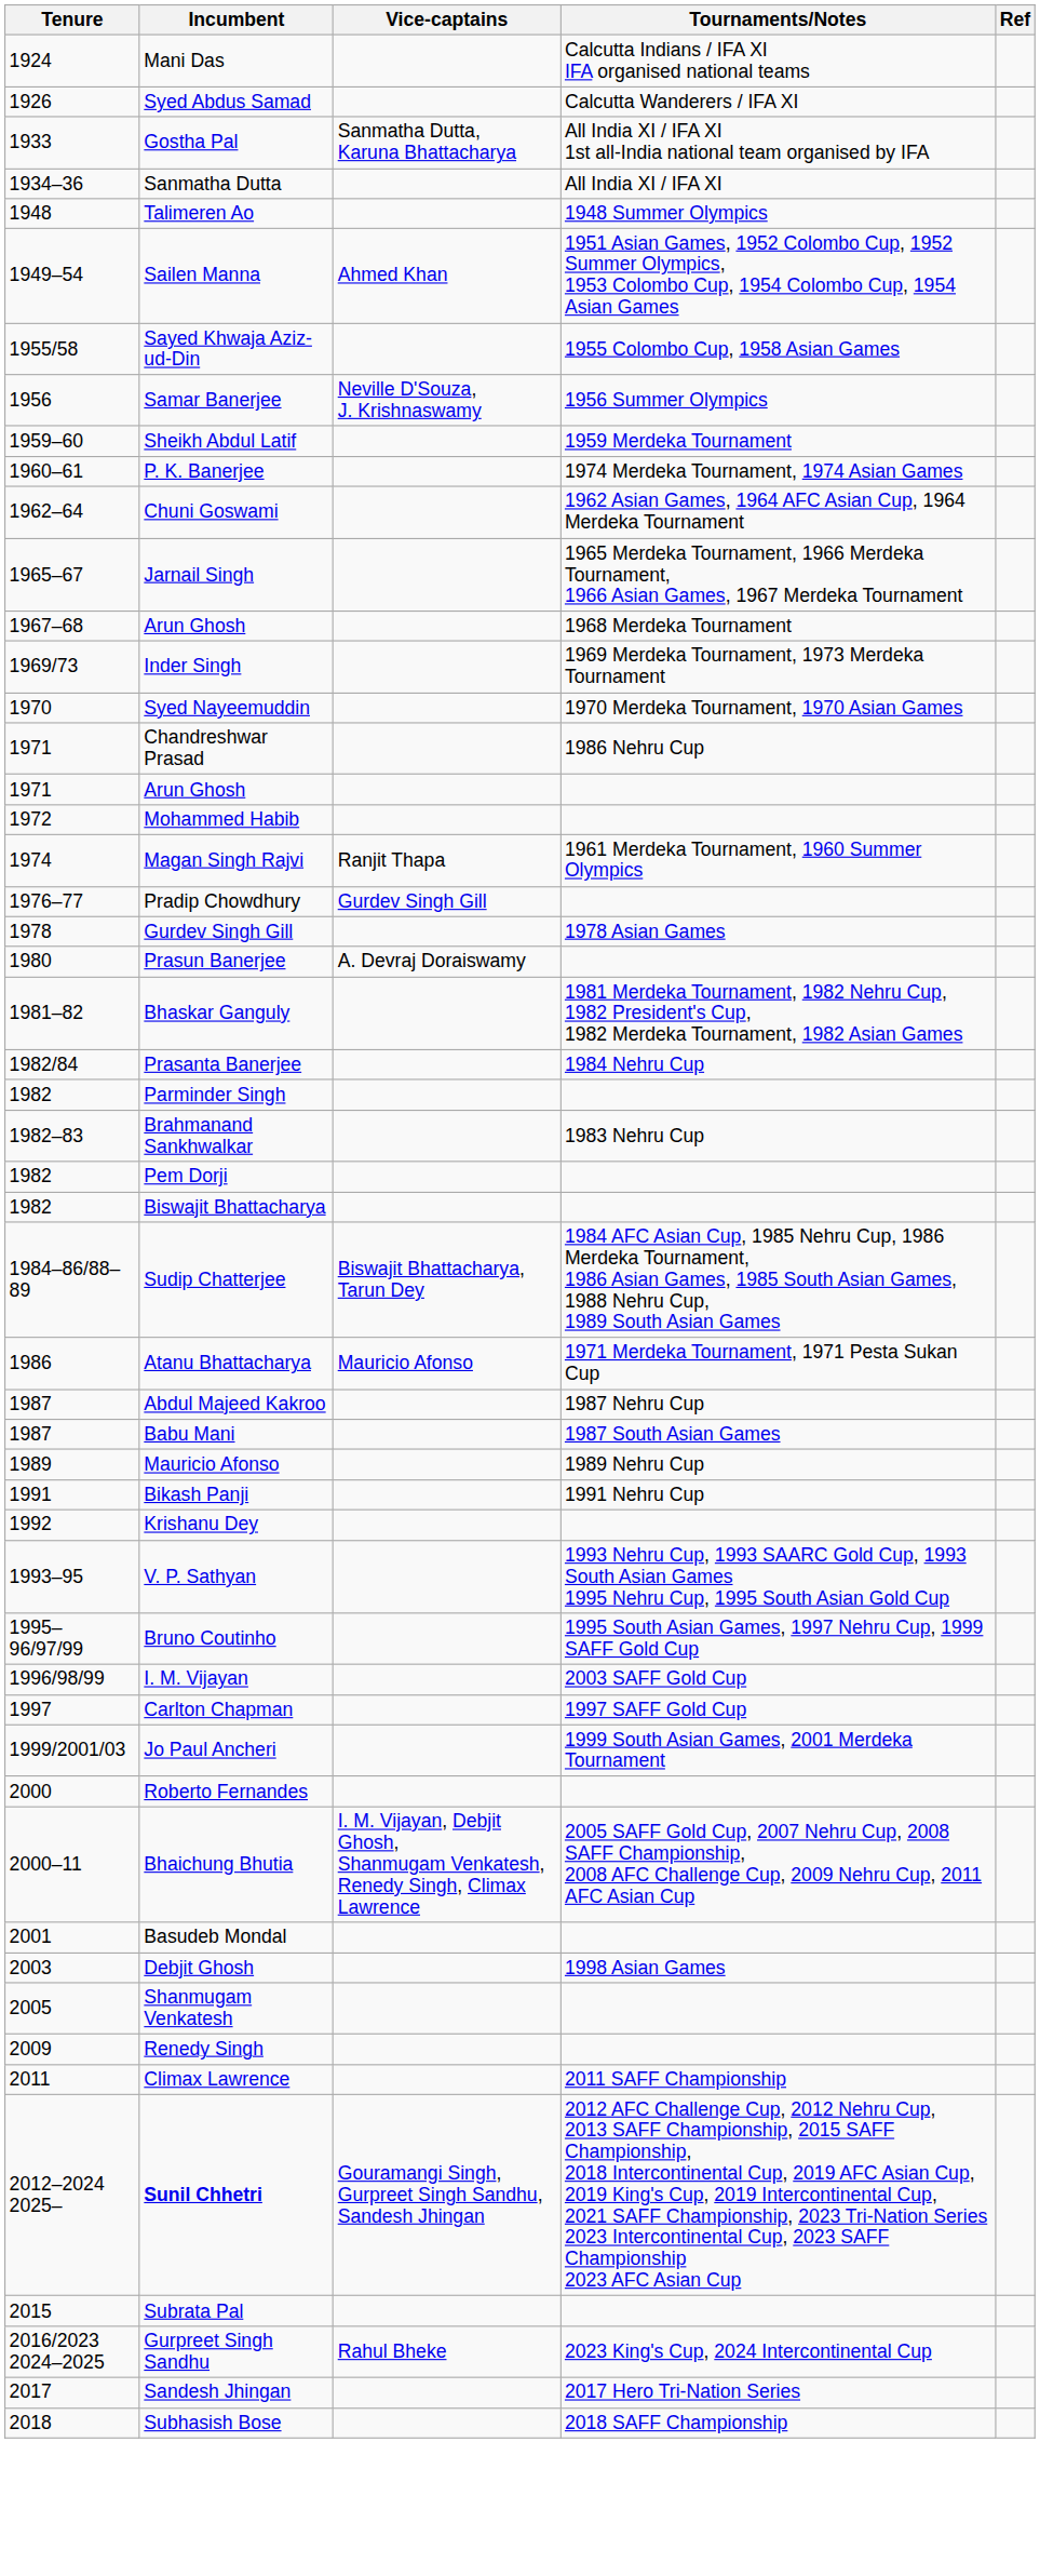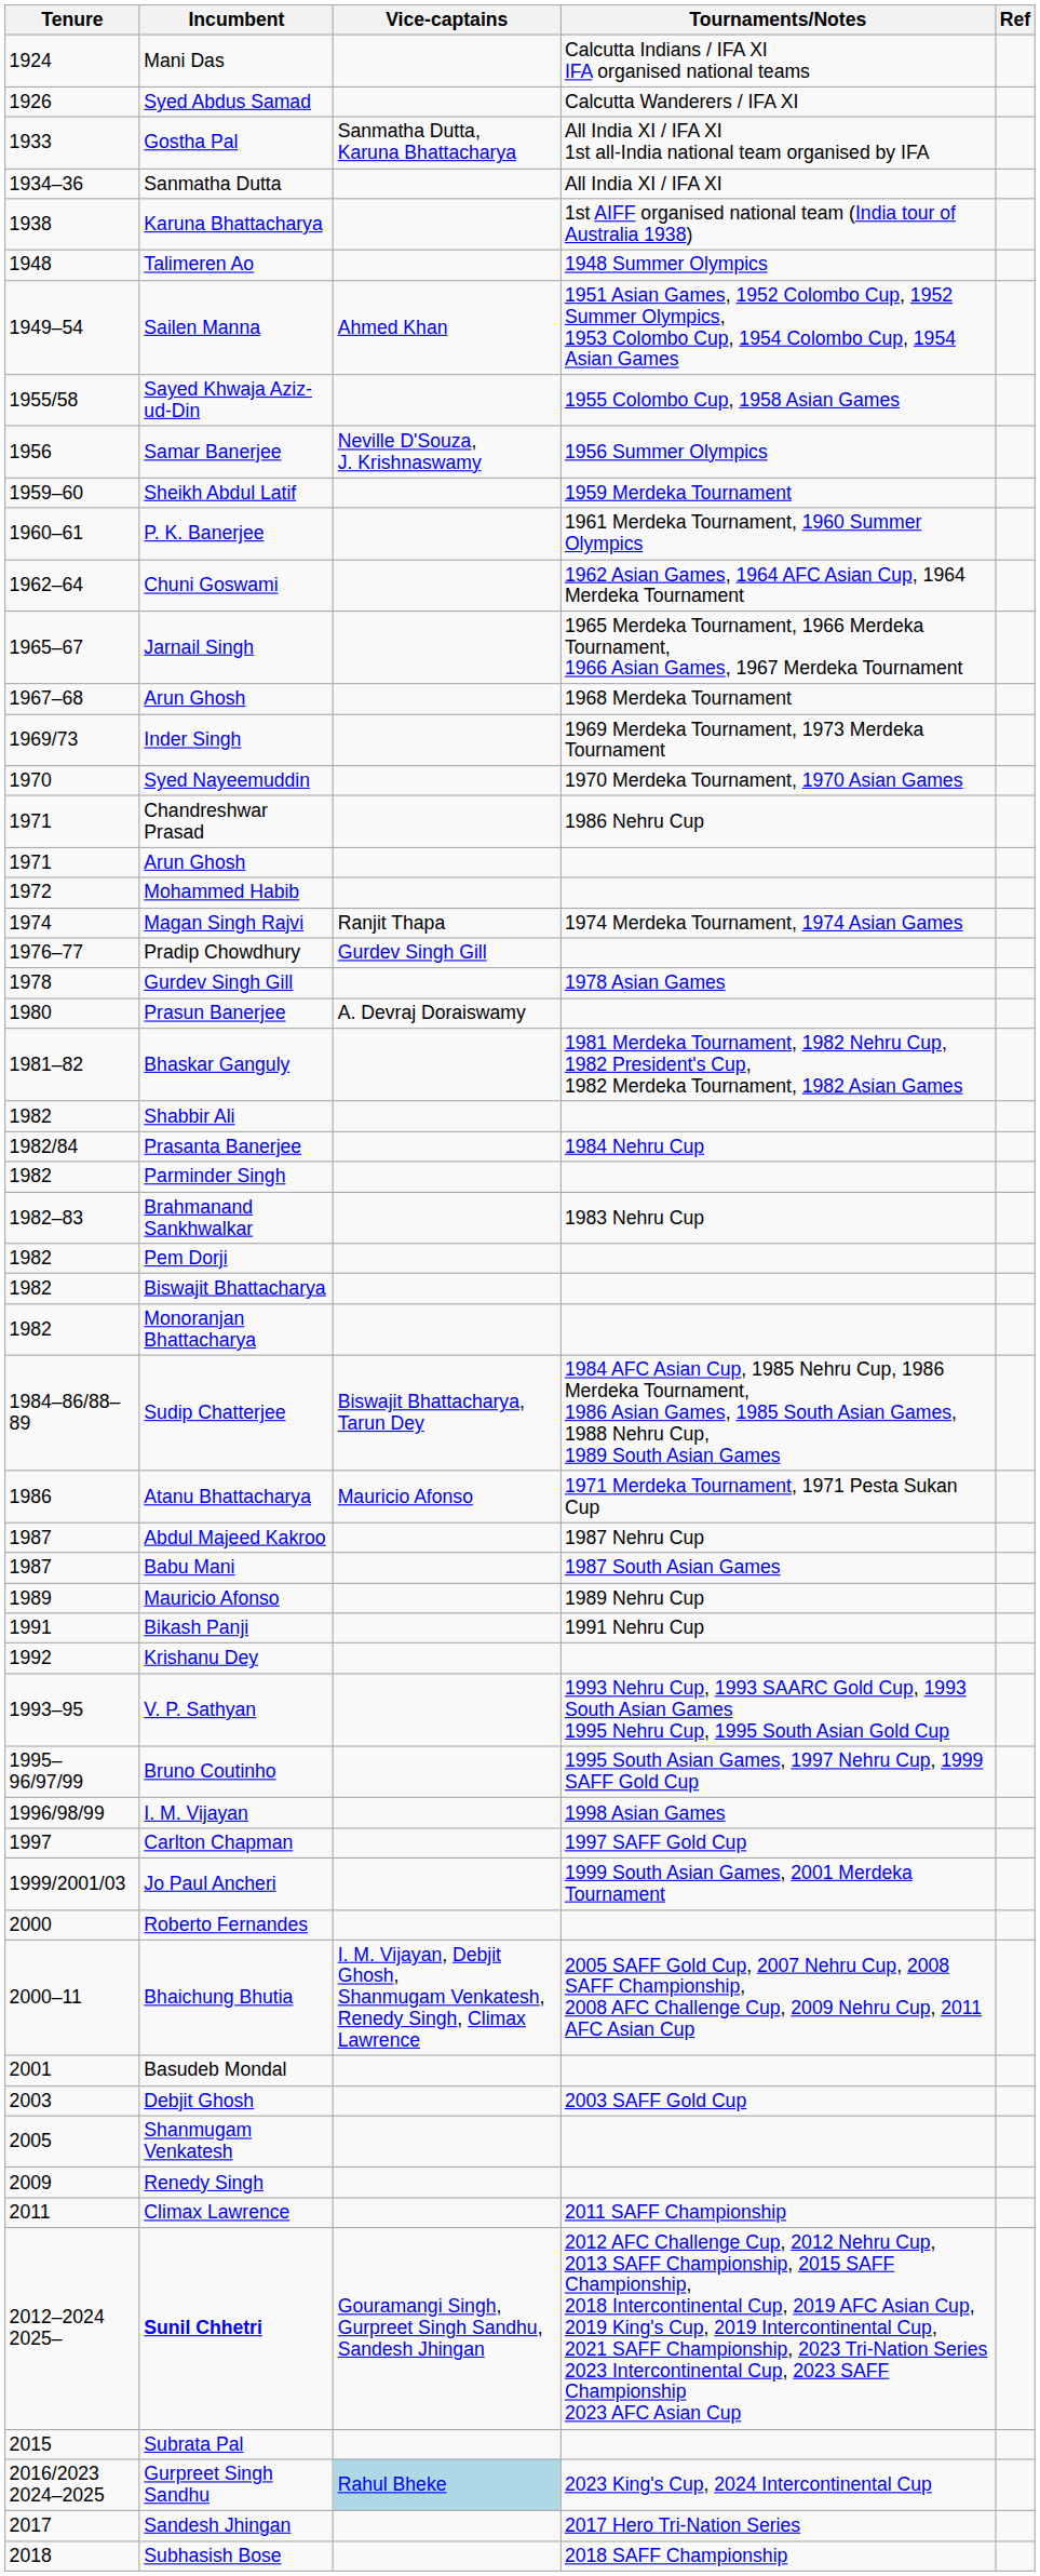+ row: 1938 | Karuna Bhattacharya | 1st AIFF organised national team (India tour of Australia 1938)
P. K. Banerjee | Tournaments/Notes: 1974 Merdeka Tournament, 1974 Asian Games -> 1961 Merdeka Tournament, 1960 Summer Olympics
Magan Singh Rajvi | Tournaments/Notes: 1961 Merdeka Tournament, 1960 Summer Olympics -> 1974 Merdeka Tournament, 1974 Asian Games
+ row: 1982 | Shabbir Ali
+ row: 1982 | Monoranjan Bhattacharya
I. M. Vijayan | Tournaments/Notes: 2003 SAFF Gold Cup -> 1998 Asian Games
Debjit Ghosh | Tournaments/Notes: 1998 Asian Games -> 2003 SAFF Gold Cup
Gurpreet Singh Sandhu | Vice-captains: no background -> lightblue background
